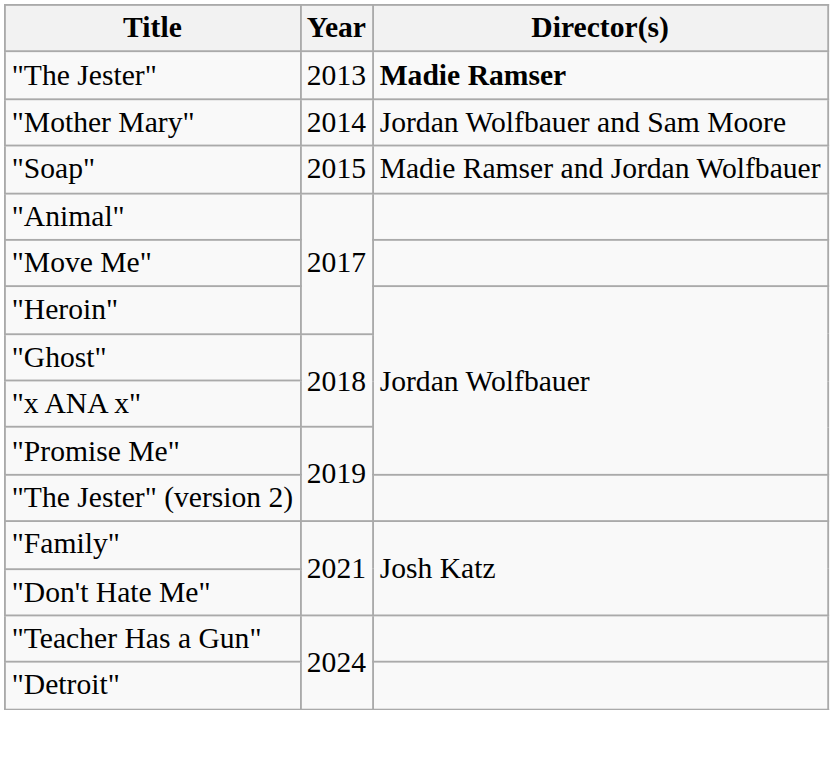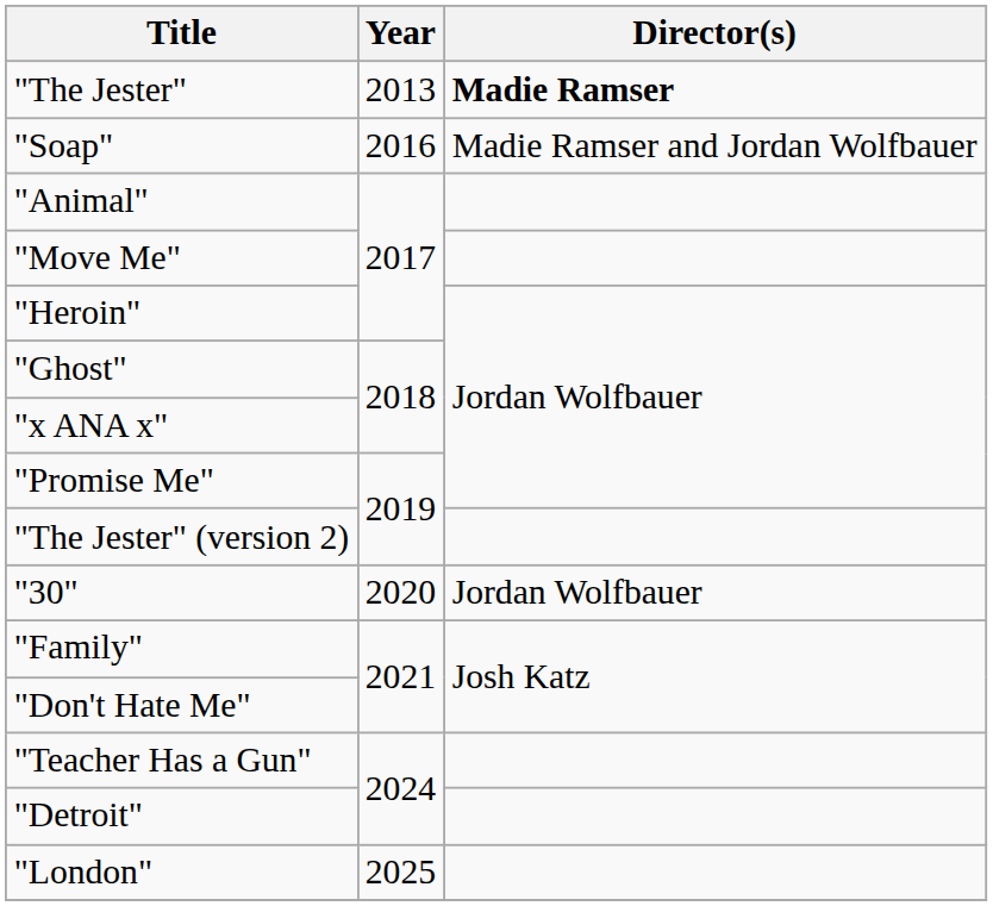- row: "Mother Mary" | 2014 | Jordan Wolfbauer and Sam Moore
"Soap" | Year: 2015 -> 2016
+ row: "30" | 2020 | Jordan Wolfbauer
+ row: "London" | 2025
